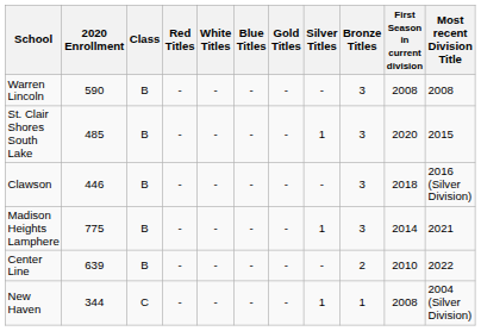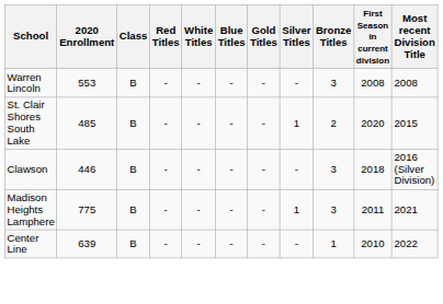Warren Lincoln | 2020 Enrollment: 590 -> 553
St. Clair Shores South Lake | Bronze Titles: 3 -> 2
Madison Heights Lamphere | First Season in current division: 2014 -> 2011
Center Line | Bronze Titles: 2 -> 1
- row: New Haven | 344 | C | - | - | - | - | 1 | 1 | 2008 | 2004 (Silver Division)
